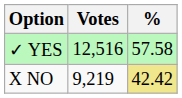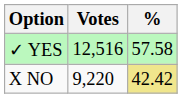X NO | Votes: 9,219 -> 9,220
